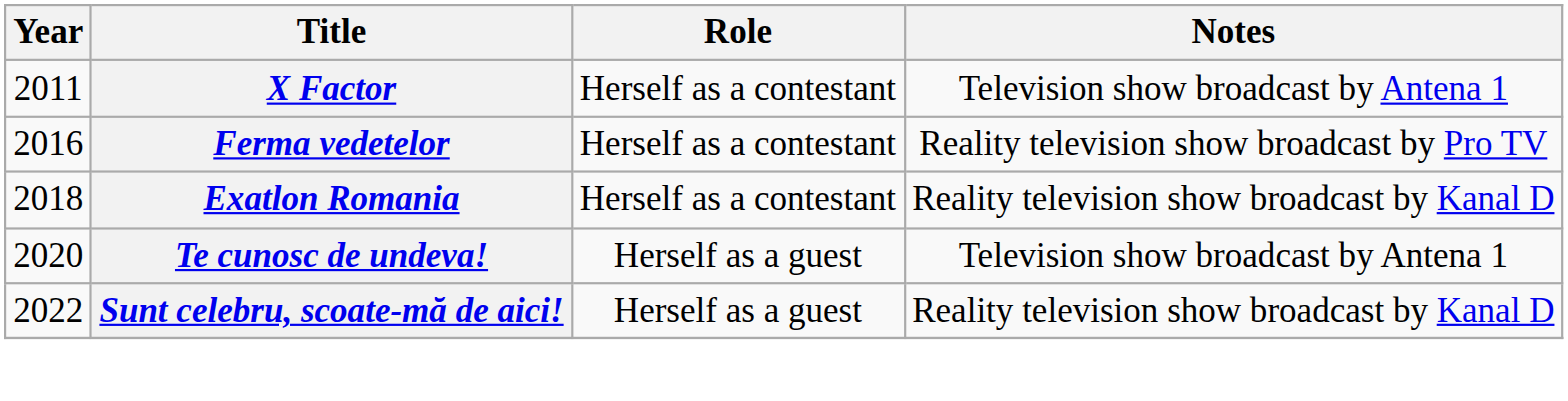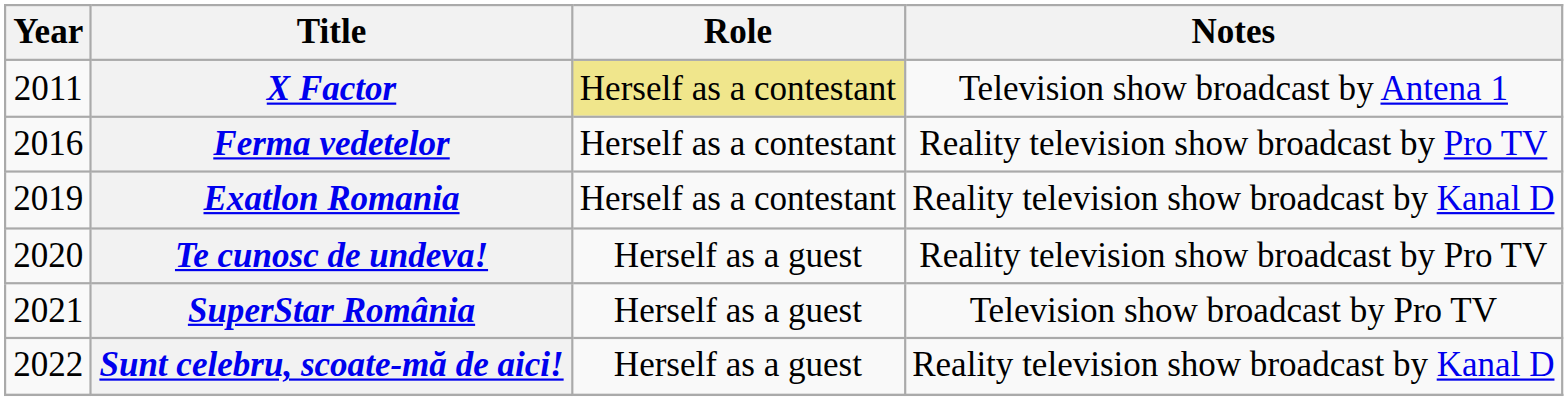X Factor | Role: no background -> khaki background
Exatlon Romania | Year: 2018 -> 2019
Te cunosc de undeva! | Notes: Television show broadcast by Antena 1 -> Reality television show broadcast by Pro TV
+ row: 2021 | SuperStar România | Herself as a guest | Television show broadcast by Pro TV
